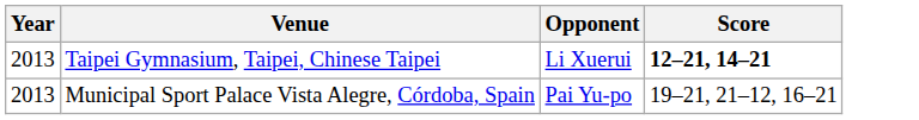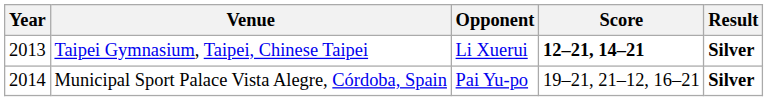+ column: Result | Silver | Silver
Municipal Sport Palace Vista Alegre, Córdoba, Spain | Year: 2013 -> 2014
